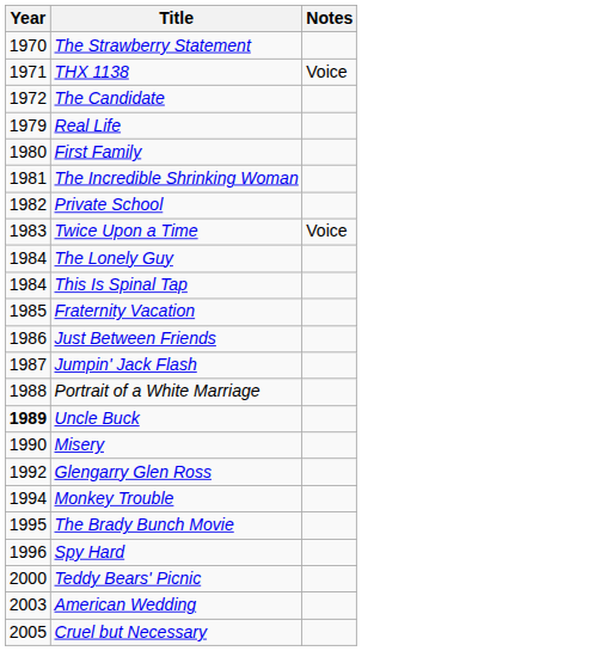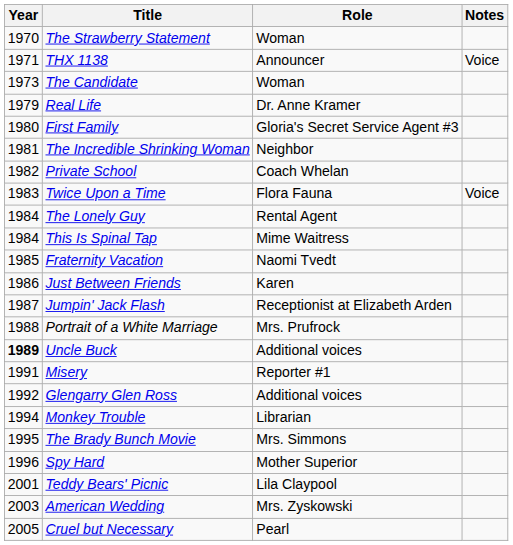+ column: Role | Woman | Announcer | Woman | Dr. Anne Kramer | Gloria's Secret Service Agent #3 | Neighbor | Coach Whelan | Flora Fauna | Rental Agent | Mime Waitress | Naomi Tvedt | Karen | Receptionist at Elizabeth Arden | Mrs. Prufrock | Additional voices | Reporter #1 | Additional voices | Librarian | Mrs. Simmons | Mother Superior | Lila Claypool | Mrs. Zyskowski | Pearl
The Candidate | Year: 1972 -> 1973
Misery | Year: 1990 -> 1991
Teddy Bears' Picnic | Year: 2000 -> 2001
